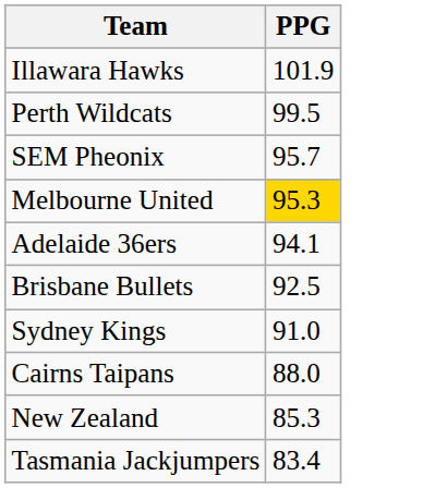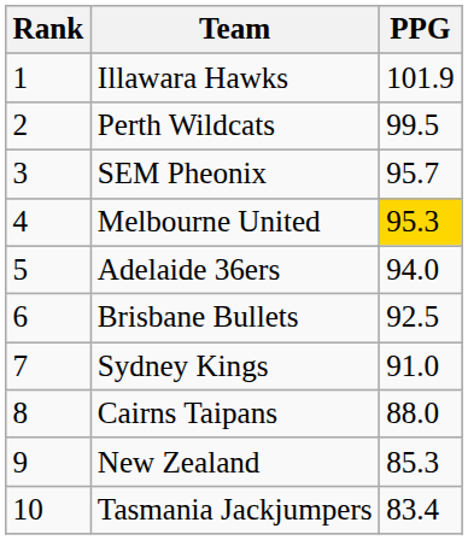+ column: Rank | 1 | 2 | 3 | 4 | 5 | 6 | 7 | 8 | 9 | 10
Adelaide 36ers | PPG: 94.1 -> 94.0
